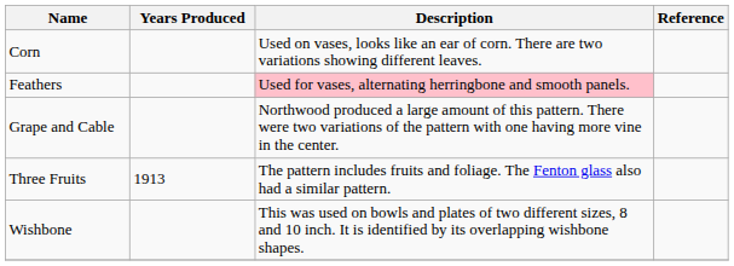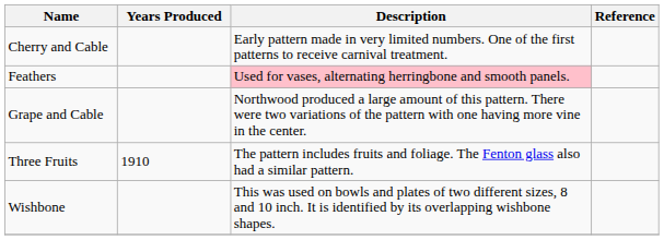+ row: Cherry and Cable | Early pattern made in very limited numbers. One of the first patterns to receive carnival treatment.
- row: Corn | Used on vases, looks like an ear of corn. There are two variations showing different leaves.
Three Fruits | Years Produced: 1913 -> 1910
